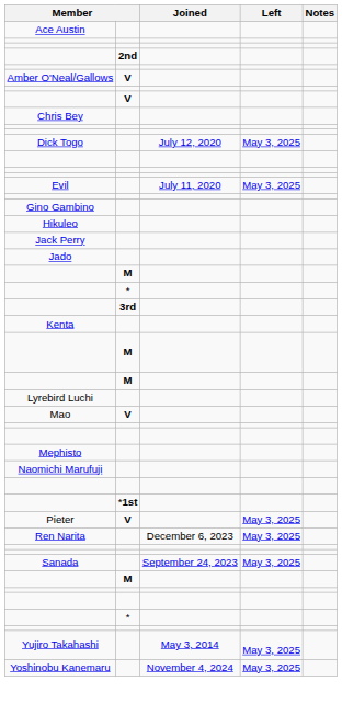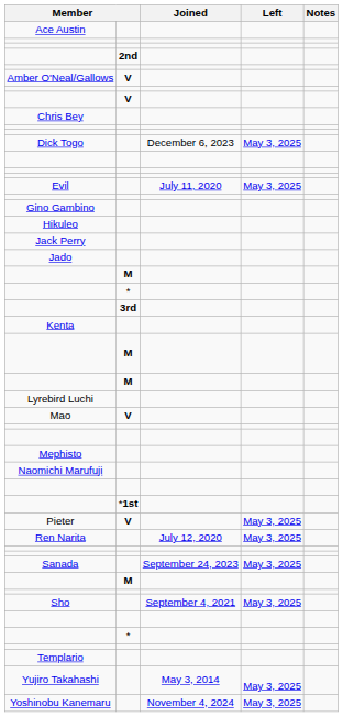Dick Togo | Joined: July 12, 2020 -> December 6, 2023
Ren Narita | Joined: December 6, 2023 -> July 12, 2020
+ row: Sho | September 4, 2021 | May 3, 2025
+ row: Templario
